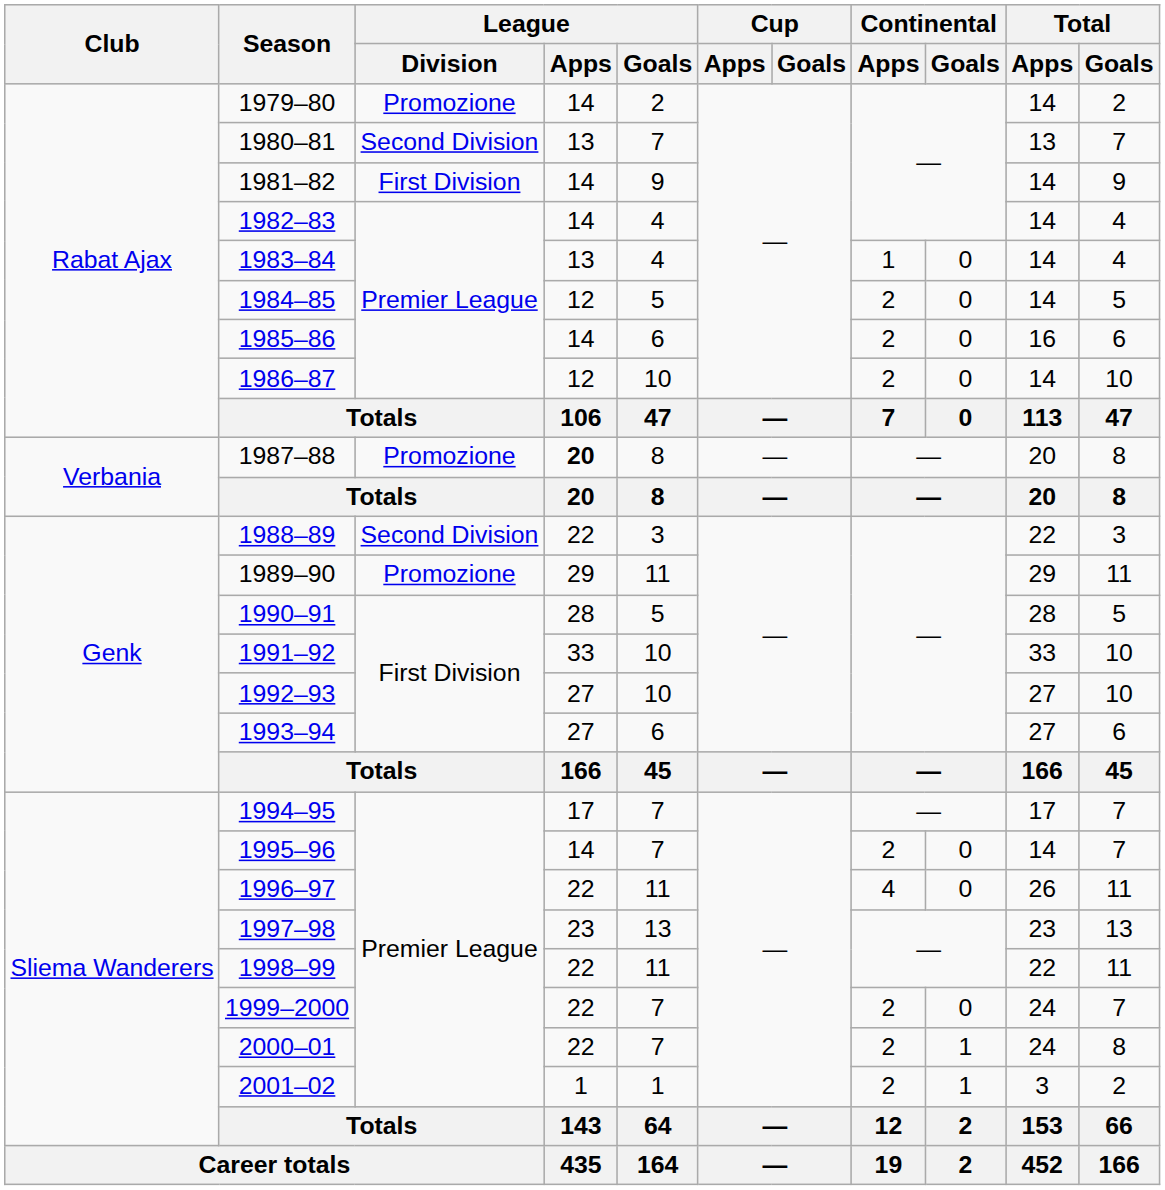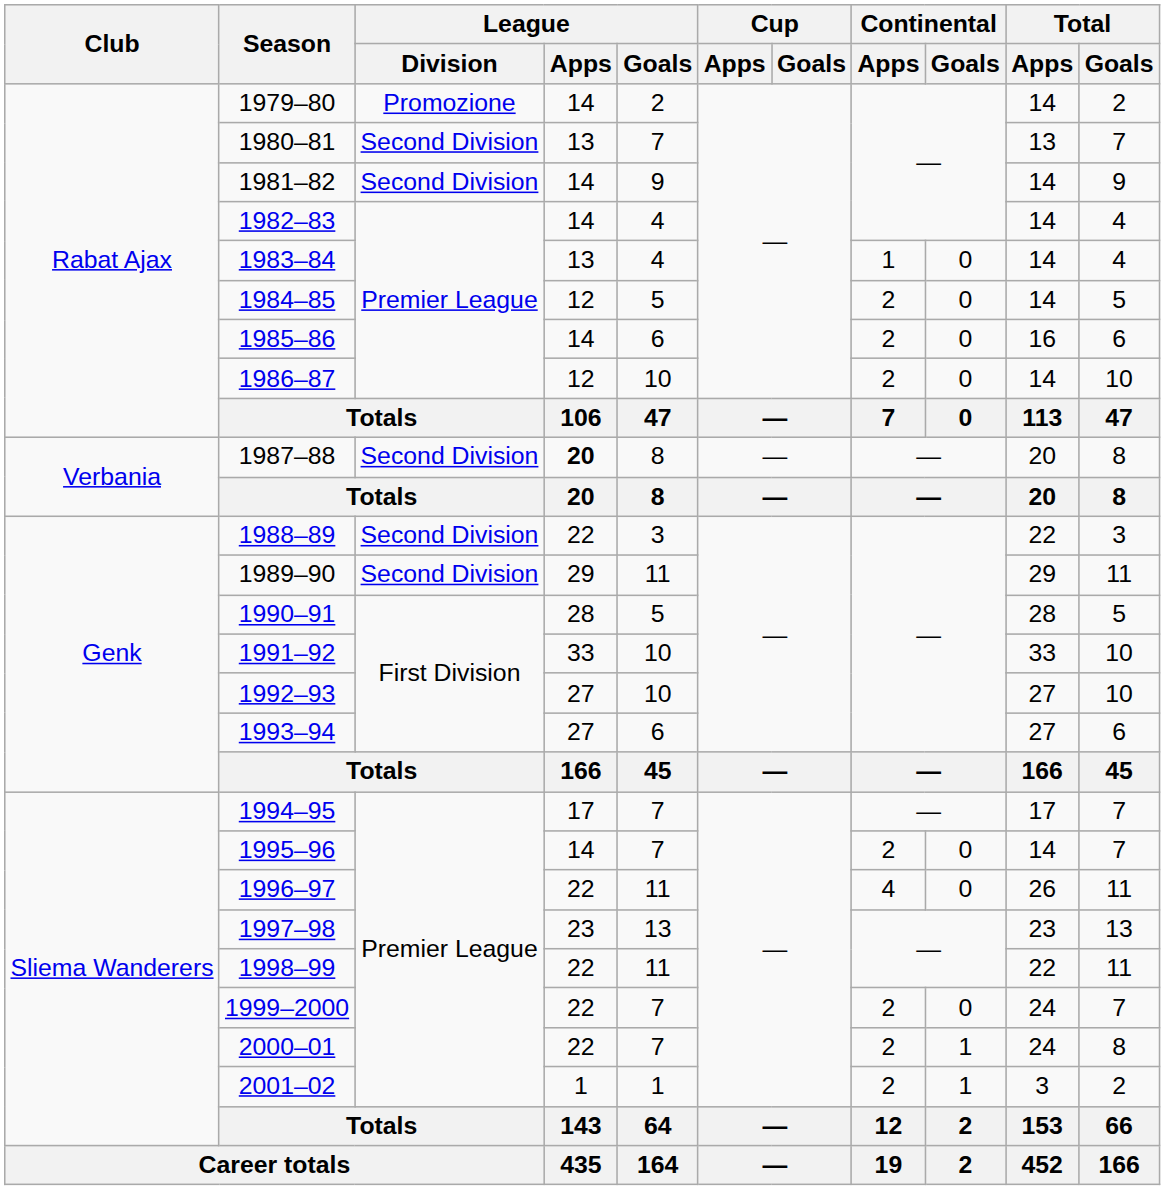1981–82 | League / Division: First Division -> Second Division
1987–88 | League / Division: Promozione -> Second Division
1989–90 | League / Division: Promozione -> Second Division
